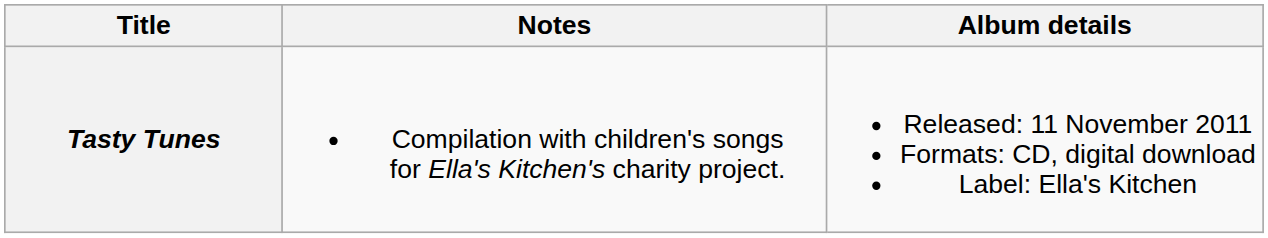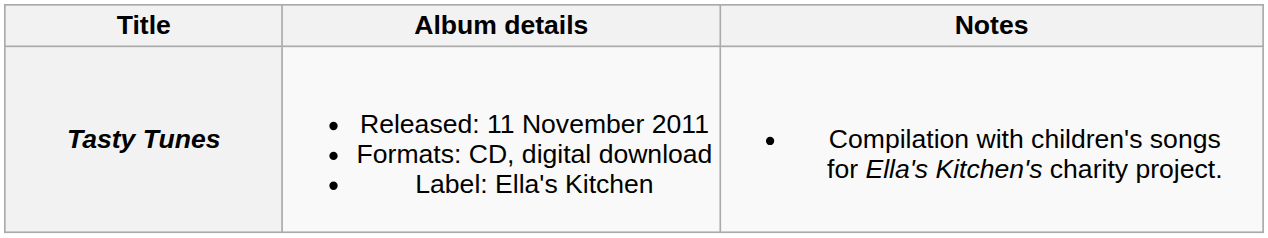columns swapped: Album details <-> Notes
